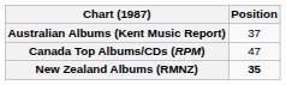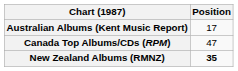Australian Albums (Kent Music Report) | Position: 37 -> 17
